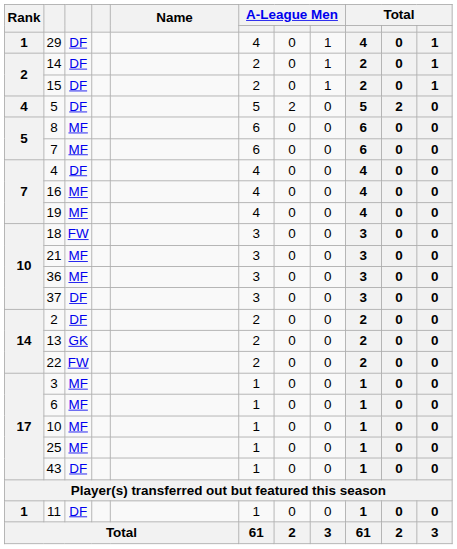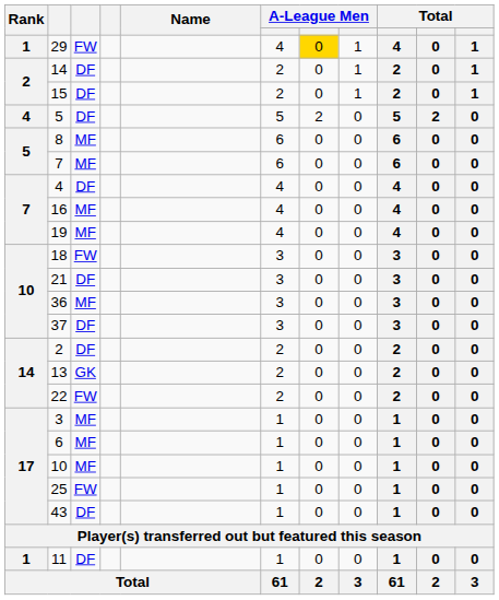29 | column 3: DF -> FW
29 | column 7: no background -> gold background
21 | column 3: MF -> DF
25 | column 3: MF -> FW
